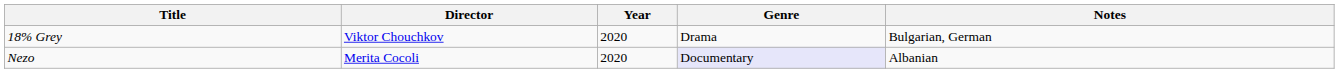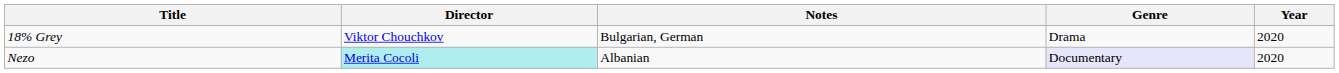columns swapped: Year <-> Notes
Nezo | Director: no background -> paleturquoise background
